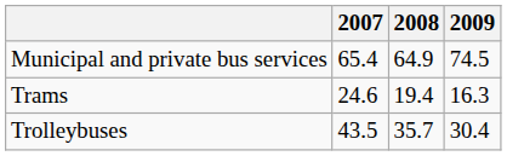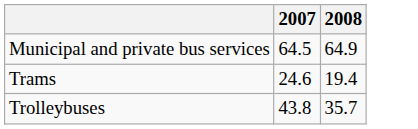- column: 2009 | 74.5 | 16.3 | 30.4
Municipal and private bus services | 2007: 65.4 -> 64.5
Trolleybuses | 2007: 43.5 -> 43.8
